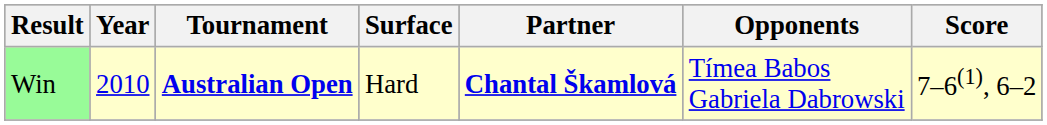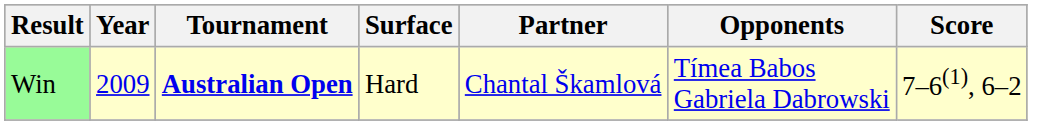Win | Year: 2010 -> 2009
Win | Partner: bold -> normal
